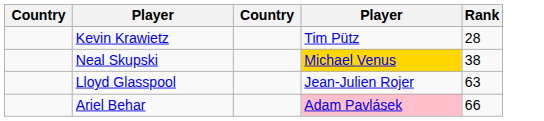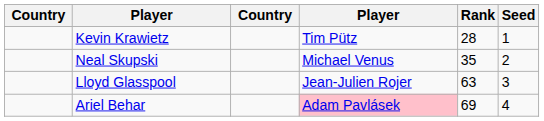+ column: Seed | 1 | 2 | 3 | 4
Neal Skupski | column 4: gold background -> no background
Neal Skupski | Rank: 38 -> 35
Ariel Behar | Rank: 66 -> 69
